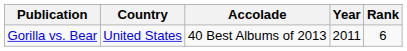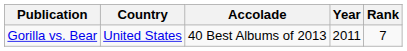Gorilla vs. Bear | Rank: 6 -> 7
